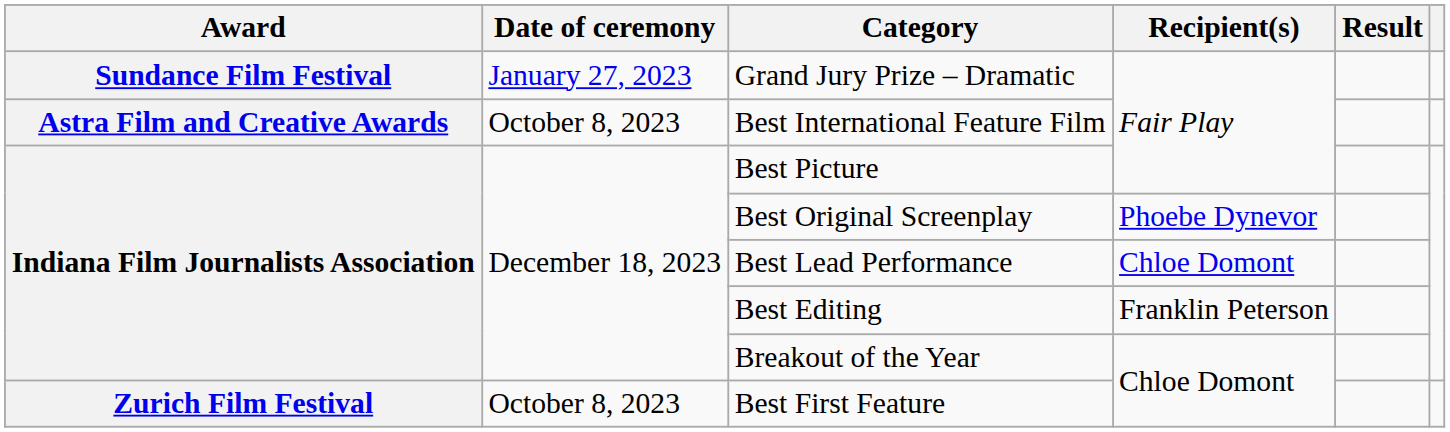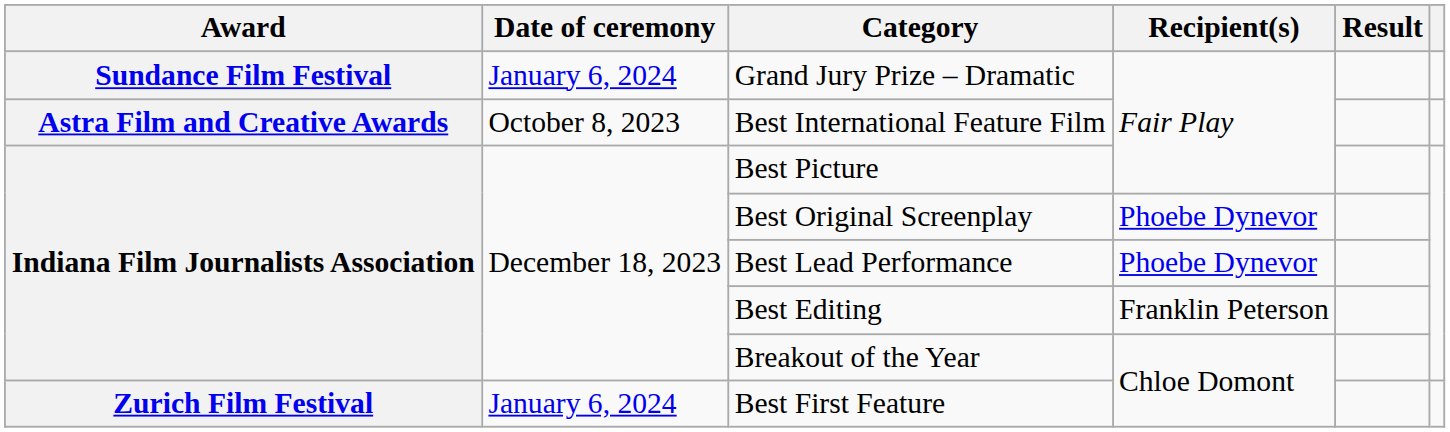Grand Jury Prize – Dramatic | Date of ceremony: January 27, 2023 -> January 6, 2024
Best Lead Performance | Recipient(s): Chloe Domont -> Phoebe Dynevor
Best First Feature | Date of ceremony: October 8, 2023 -> January 6, 2024
